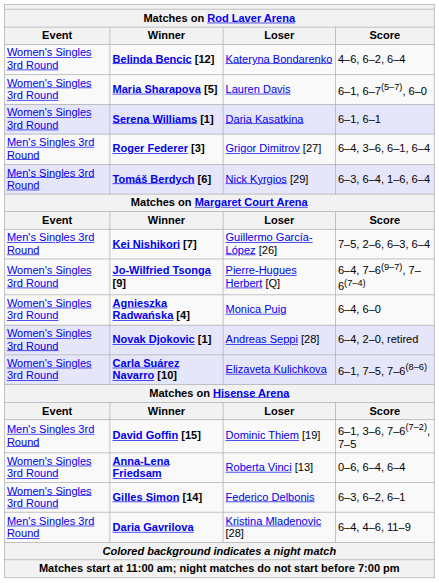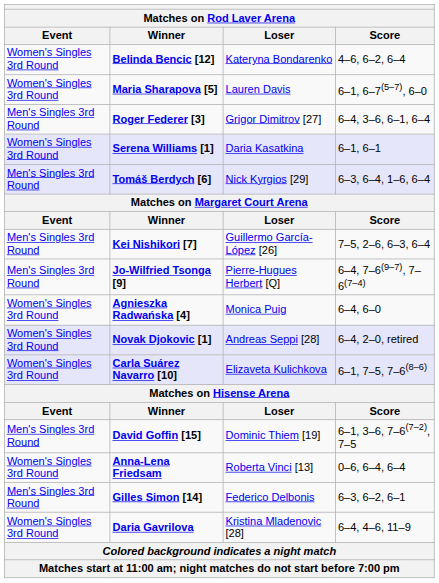rows swapped: Roger Federer [3] <-> Serena Williams [1]
Jo-Wilfried Tsonga [9] | Event: Women's Singles 3rd Round -> Men's Singles 3rd Round
Gilles Simon [14] | Event: Women's Singles 3rd Round -> Men's Singles 3rd Round
Daria Gavrilova | Event: Men's Singles 3rd Round -> Women's Singles 3rd Round
